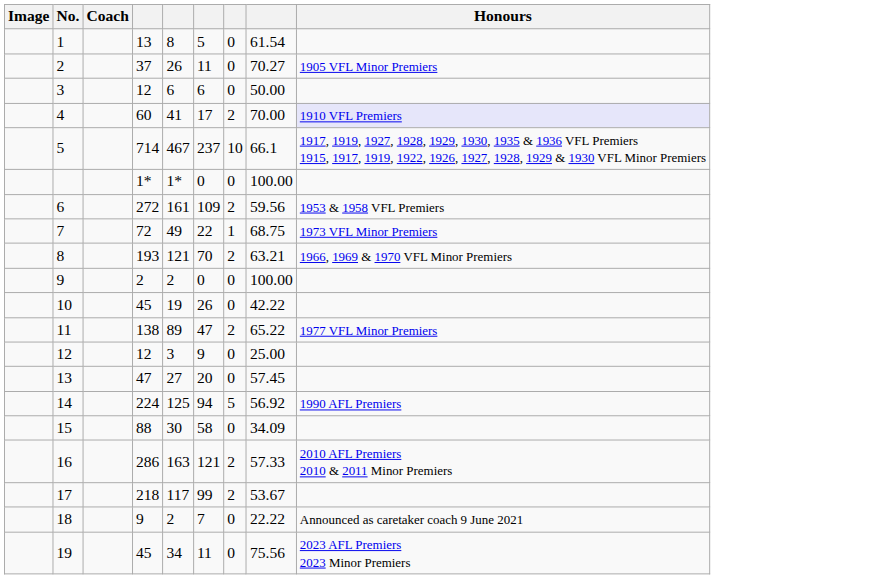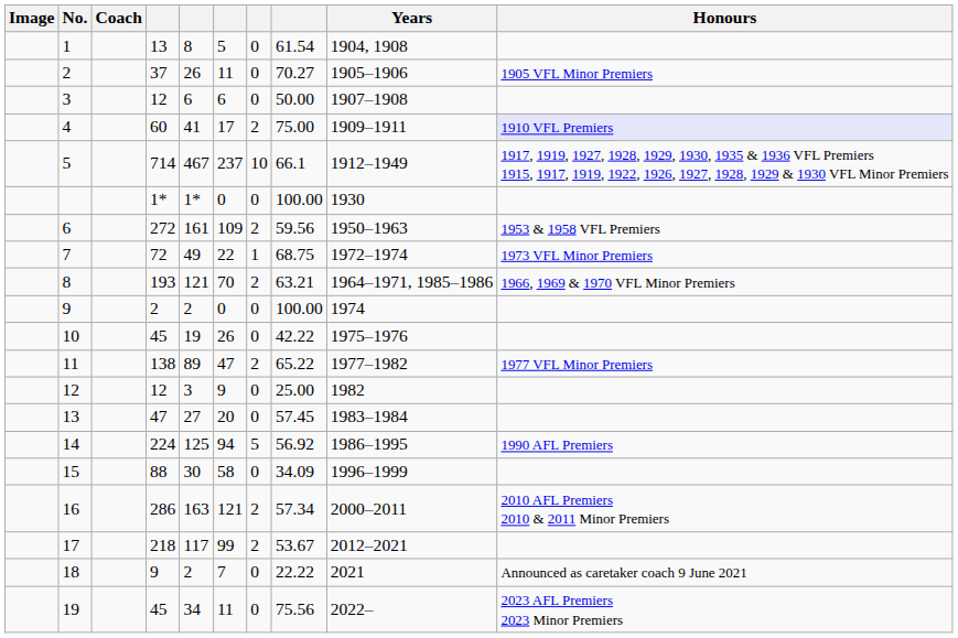+ column: Years | 1904, 1908 | 1905–1906 | 1907–1908 | 1909–1911 | 1912–1949 | 1930 | 1950–1963 | 1972–1974 | 1964–1971, 1985–1986 | 1974 | 1975–1976 | 1977–1982 | 1982 | 1983–1984 | 1986–1995 | 1996–1999 | 2000–2011 | 2012–2021 | 2021 | 2022–
4 | column 8: 70.00 -> 75.00
16 | column 8: 57.33 -> 57.34
